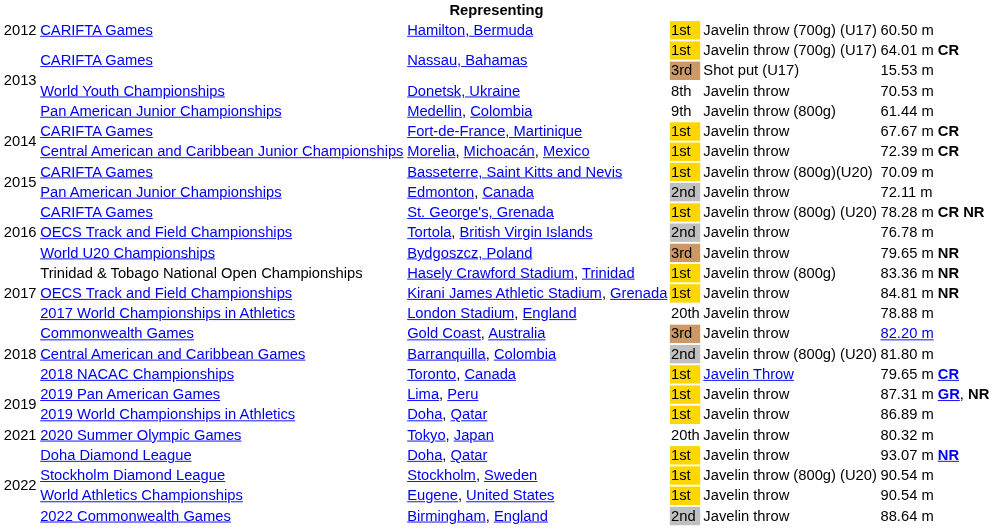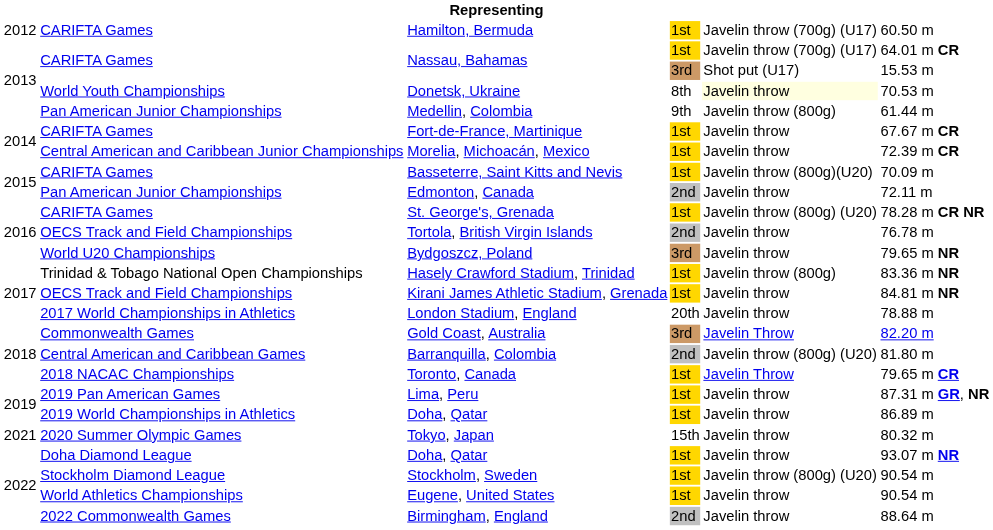Donetsk, Ukraine | column 5: no background -> lightyellow background
Gold Coast, Australia | column 5: Javelin throw -> Javelin Throw
Tokyo, Japan | column 4: 20th -> 15th
